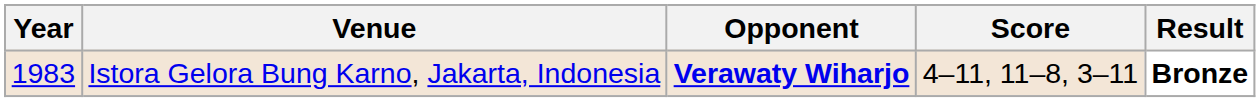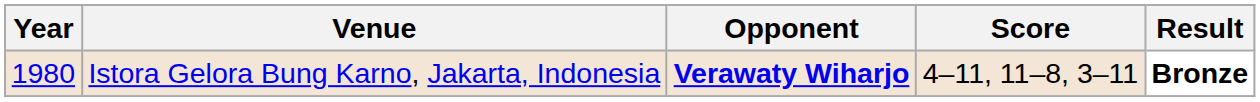Istora Gelora Bung Karno, Jakarta, Indonesia | Year: 1983 -> 1980
